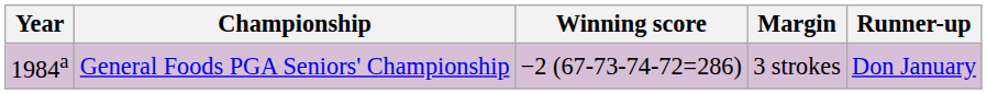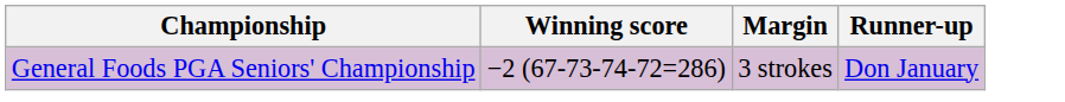- column: Year | 1984a
